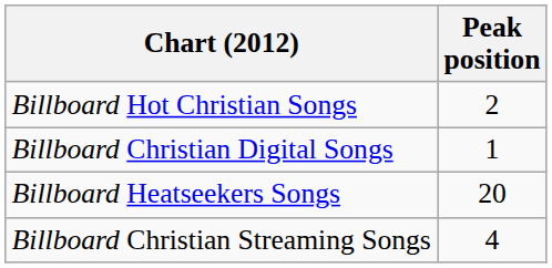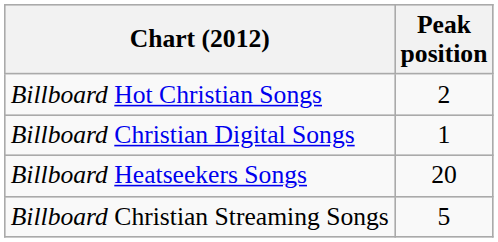Billboard Christian Streaming Songs | Peak position: 4 -> 5
